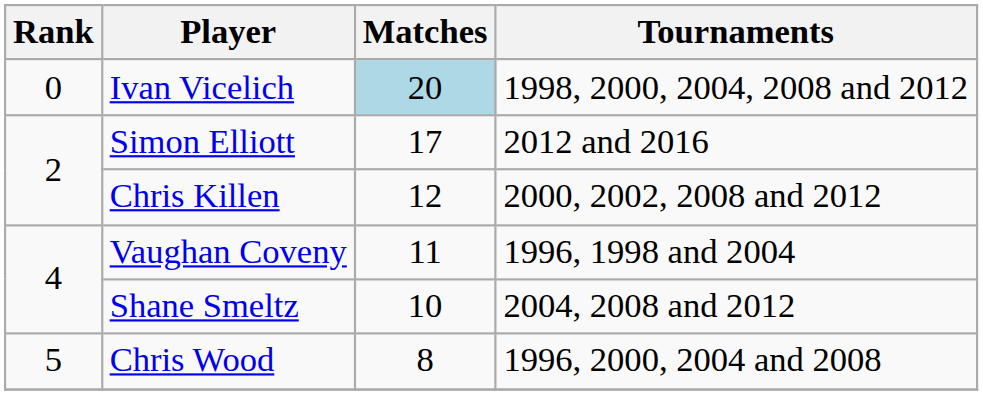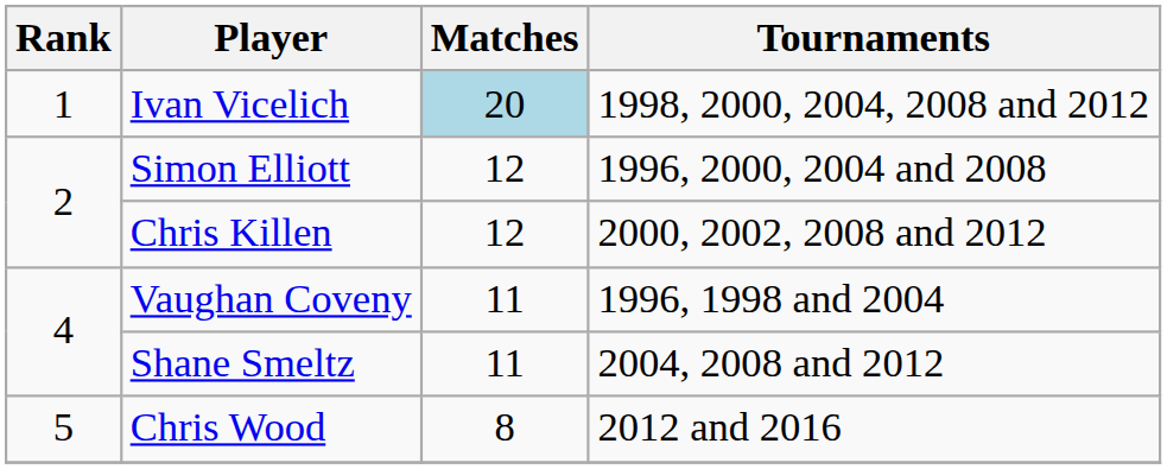Ivan Vicelich | Rank: 0 -> 1
Simon Elliott | Matches: 17 -> 12
Simon Elliott | Tournaments: 2012 and 2016 -> 1996, 2000, 2004 and 2008
Shane Smeltz | Matches: 10 -> 11
Chris Wood | Tournaments: 1996, 2000, 2004 and 2008 -> 2012 and 2016
